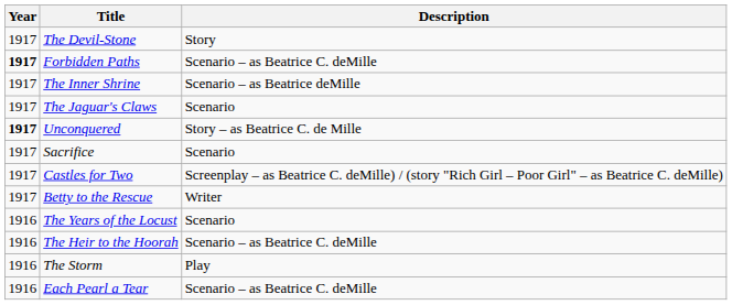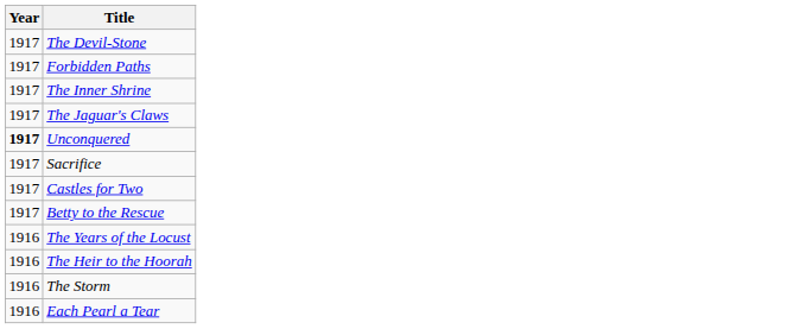- column: Description | Story | Scenario – as Beatrice C. deMille | Scenario – as Beatrice deMille | Scenario | Story – as Beatrice C. de Mille | Scenario | Screenplay – as Beatrice C. deMille) / (story "Rich Girl – Poor Girl" – as Beatrice C. deMille) | Writer | Scenario | Scenario – as Beatrice C. deMille | Play | Scenario – as Beatrice C. deMille
Forbidden Paths | Year: bold -> normal
